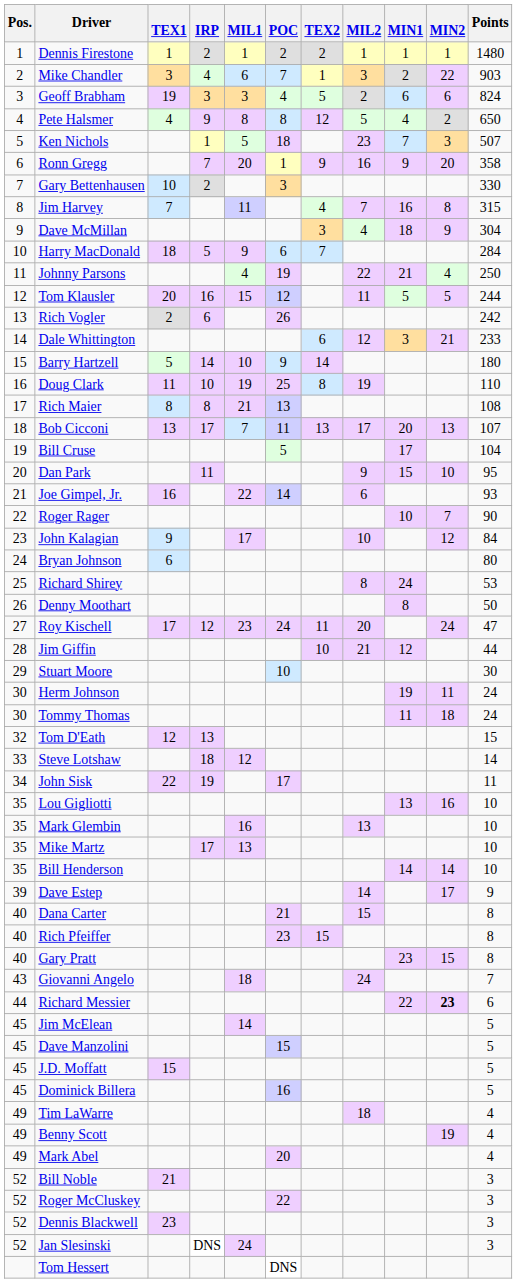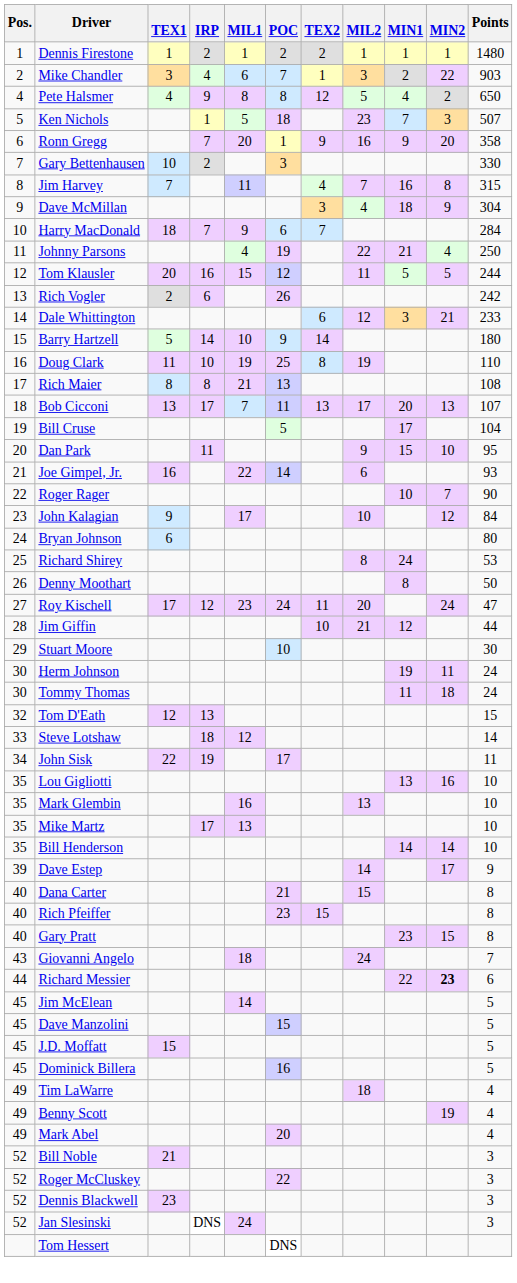- row: 3 | Geoff Brabham | 19 | 3 | 3 | 4 | 5 | 2 | 6 | 6 | 824
Harry MacDonald | IRP: 5 -> 7
